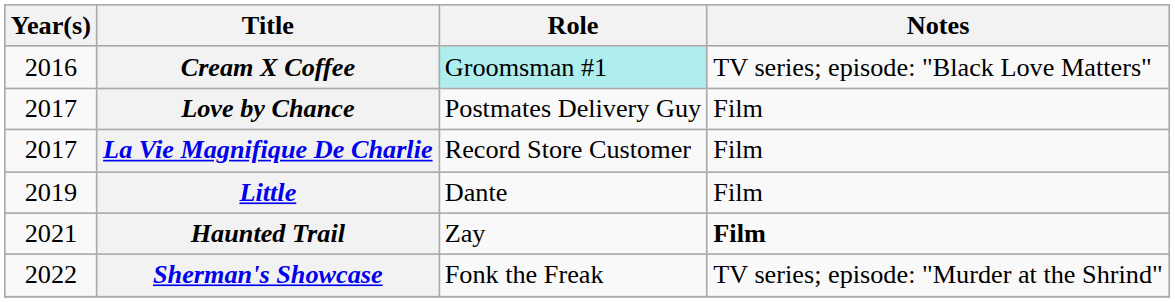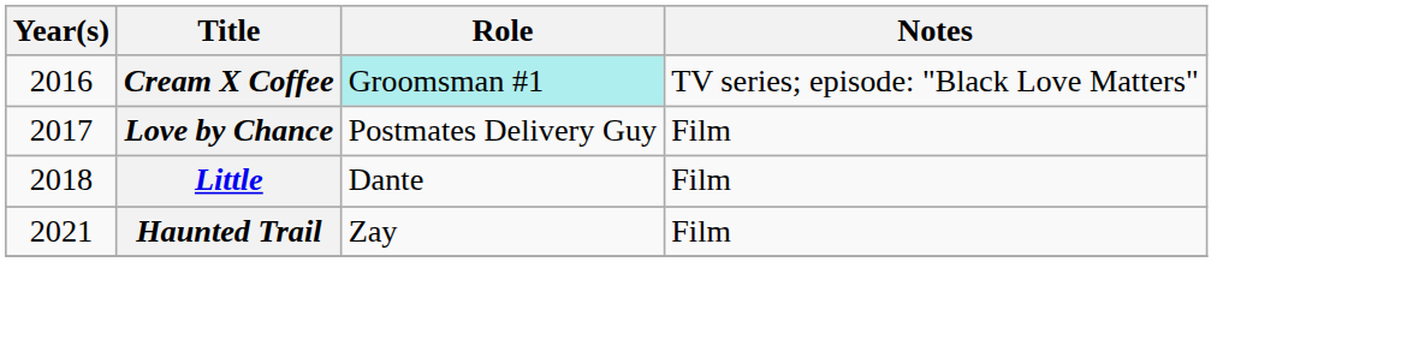- row: 2017 | La Vie Magnifique De Charlie | Record Store Customer | Film
Little | Year(s): 2019 -> 2018
Haunted Trail | Notes: bold -> normal
- row: 2022 | Sherman's Showcase | Fonk the Freak | TV series; episode: "Murder at the Shrind"
